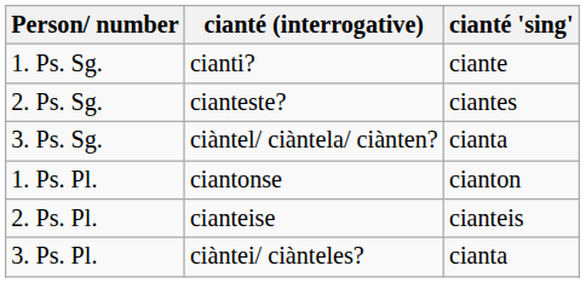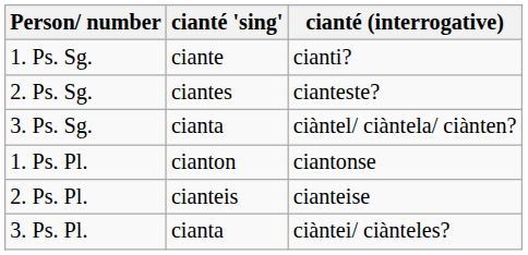columns swapped: cianté 'sing' <-> cianté (interrogative)
